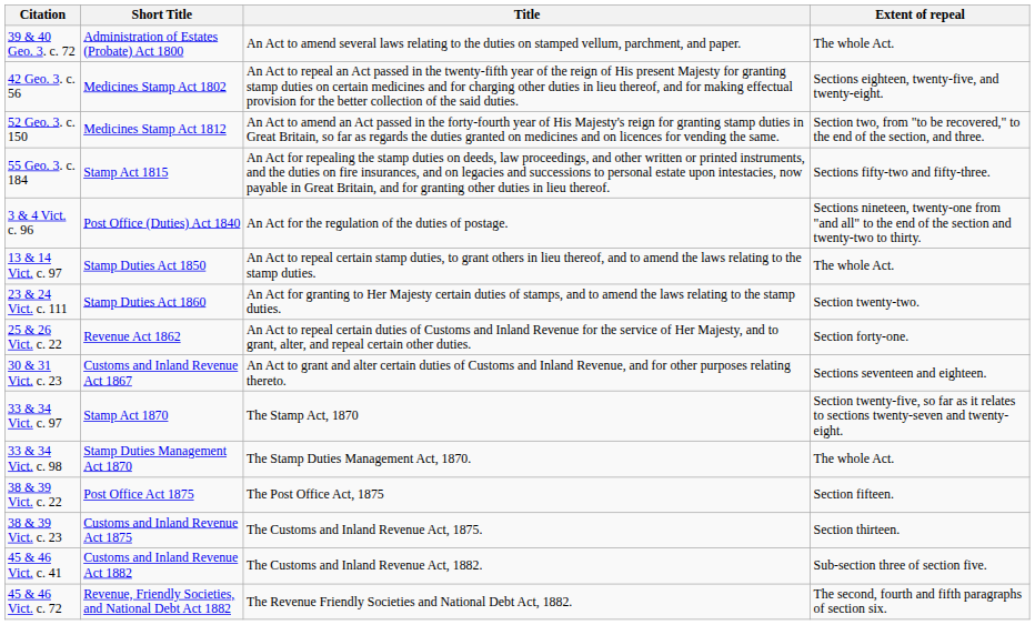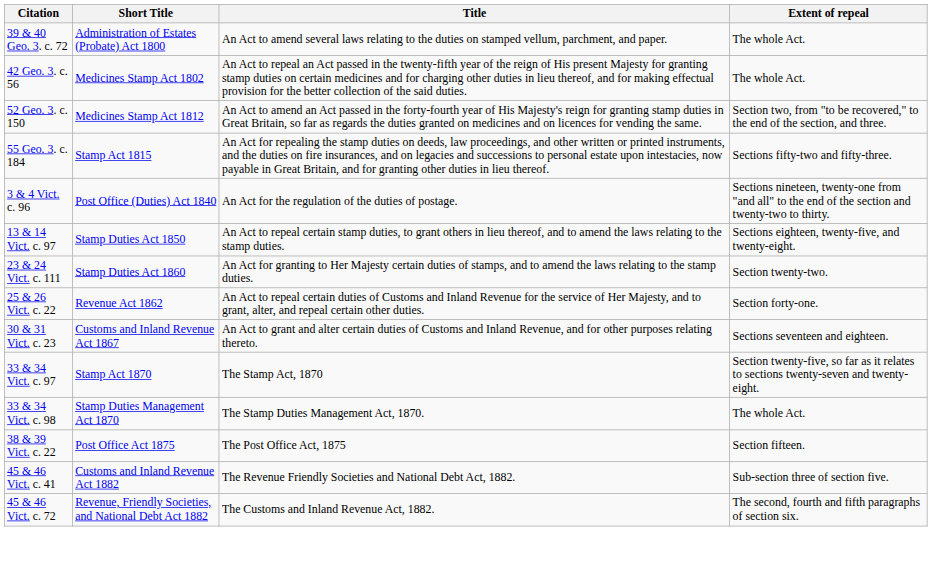42 Geo. 3. c. 56 | Extent of repeal: Sections eighteen, twenty-five, and twenty-eight. -> The whole Act.
13 & 14 Vict. c. 97 | Extent of repeal: The whole Act. -> Sections eighteen, twenty-five, and twenty-eight.
- row: 38 & 39 Vict. c. 23 | Customs and Inland Revenue Act 1875 | The Customs and Inland Revenue Act, 1875. | Section thirteen.
45 & 46 Vict. c. 41 | Title: The Customs and Inland Revenue Act, 1882. -> The Revenue Friendly Societies and National Debt Act, 1882.
45 & 46 Vict. c. 72 | Title: The Revenue Friendly Societies and National Debt Act, 1882. -> The Customs and Inland Revenue Act, 1882.
